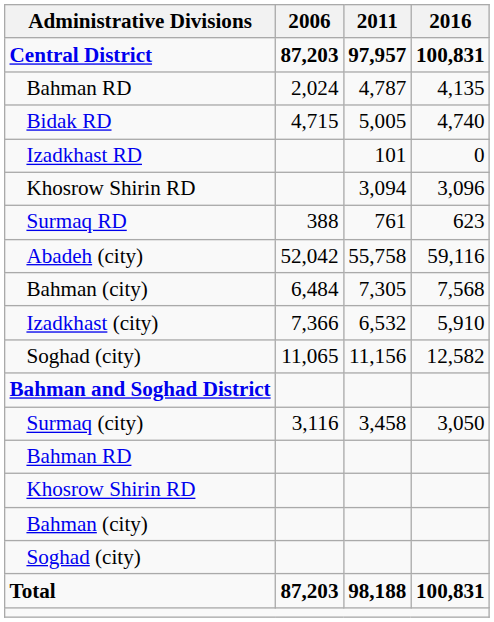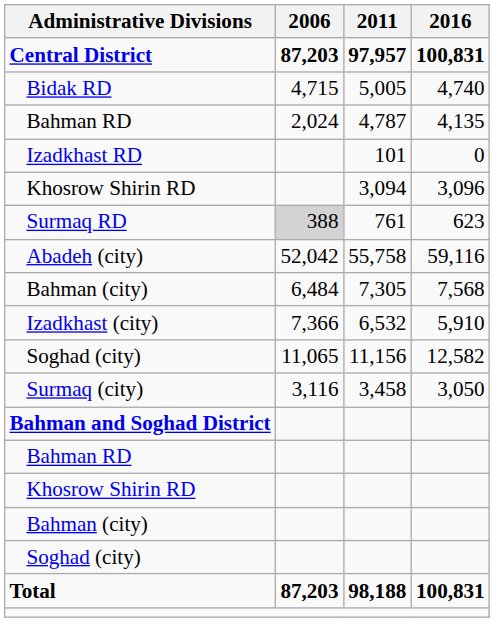rows swapped: Bahman RD / 4,787 <-> Bidak RD
Surmaq RD | 2006: no background -> lightgrey background
rows swapped: Surmaq (city) <-> Bahman and Soghad District
